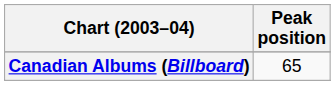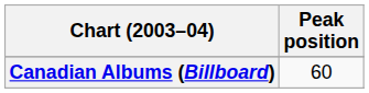Canadian Albums (Billboard) | Peak position: 65 -> 60
